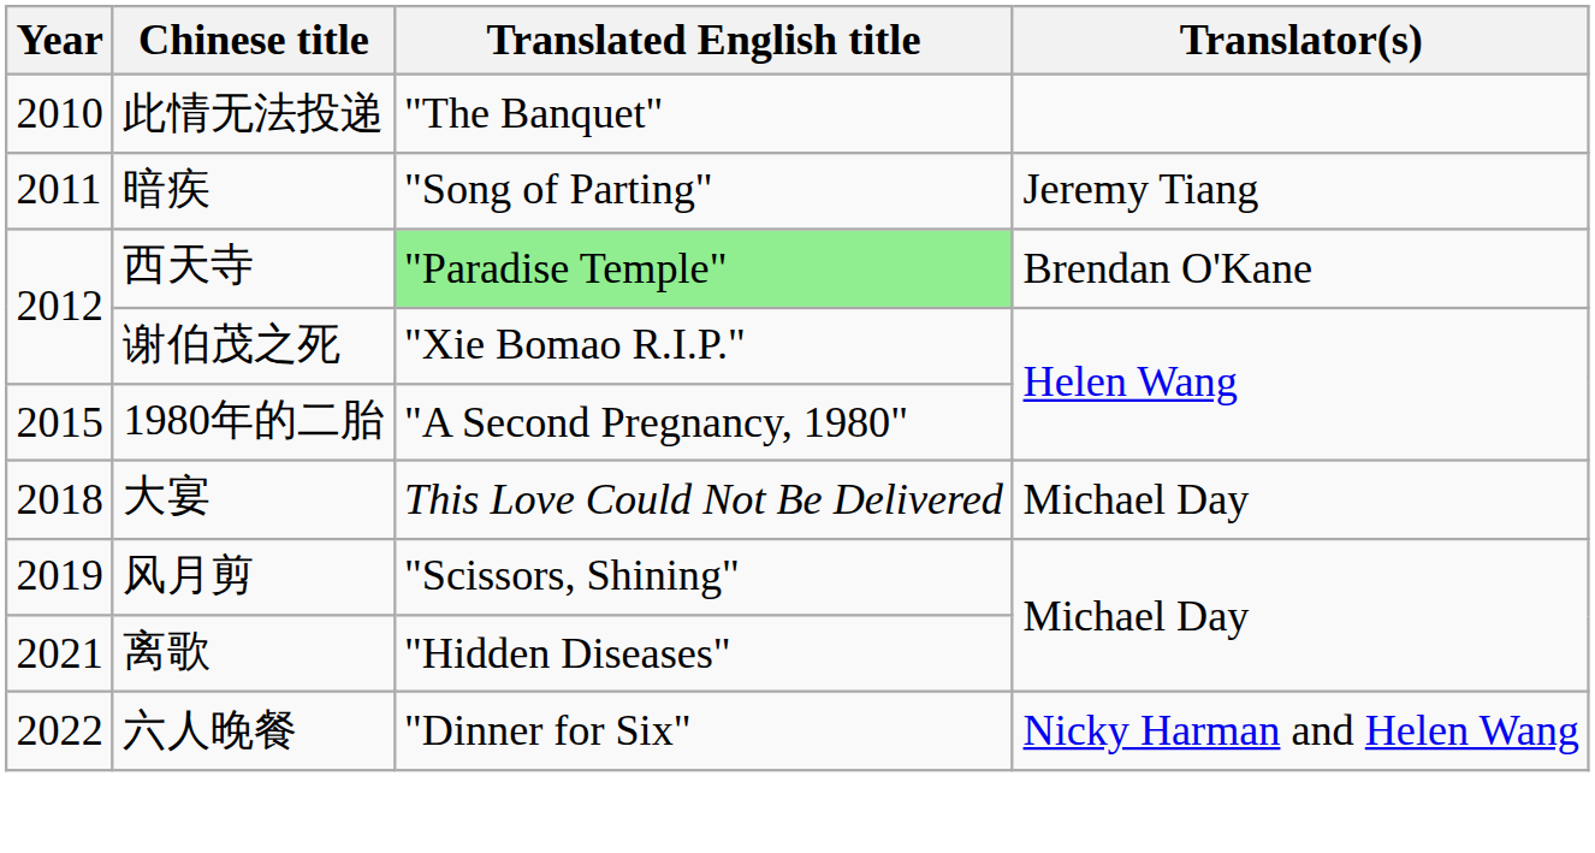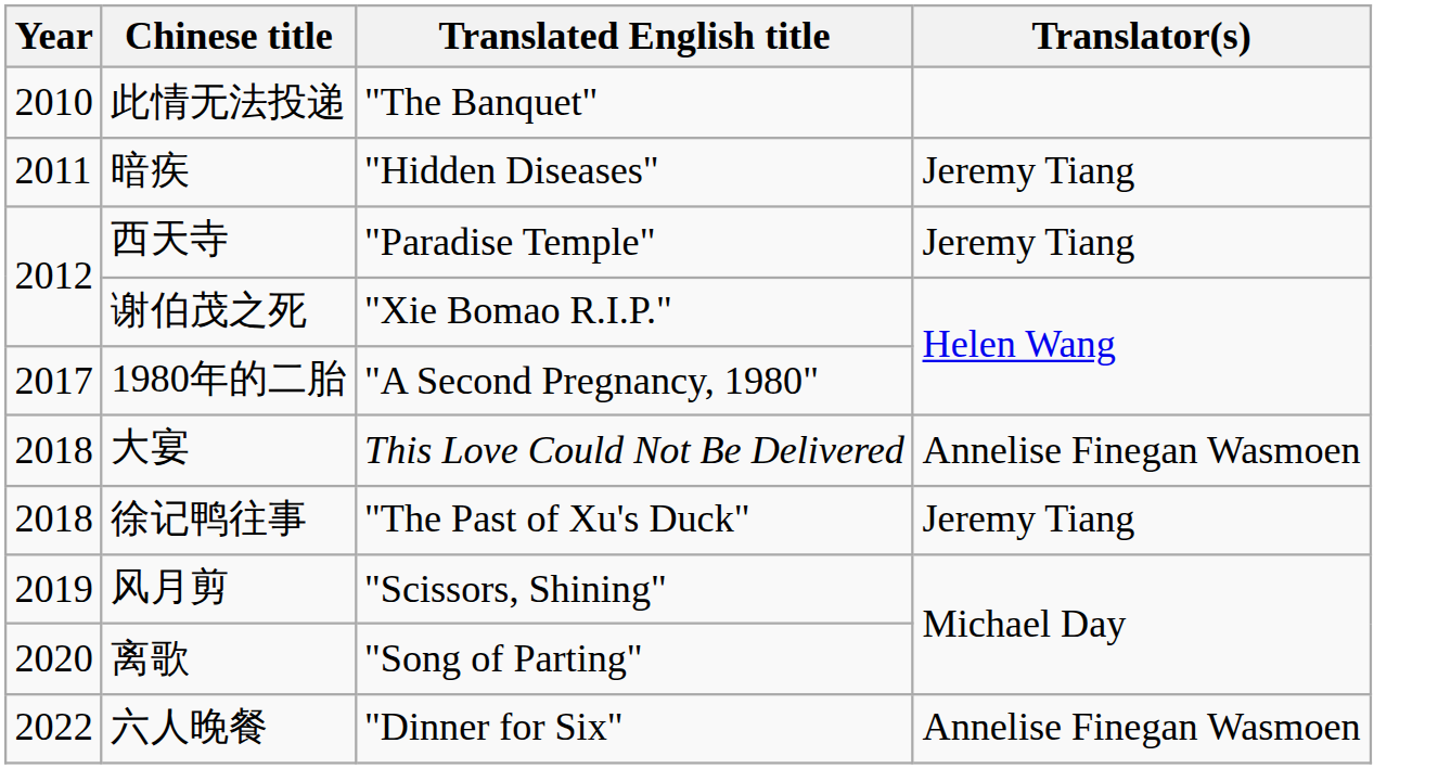暗疾 | Translated English title: "Song of Parting" -> "Hidden Diseases"
西天寺 | Translated English title: lightgreen background -> no background
西天寺 | Translator(s): Brendan O'Kane -> Jeremy Tiang
1980年的二胎 | Year: 2015 -> 2017
大宴 | Translator(s): Michael Day -> Annelise Finegan Wasmoen
+ row: 2018 | 徐记鸭往事 | "The Past of Xu's Duck" | Jeremy Tiang
离歌 | Year: 2021 -> 2020
离歌 | Translated English title: "Hidden Diseases" -> "Song of Parting"
六人晚餐 | Translator(s): Nicky Harman and Helen Wang -> Annelise Finegan Wasmoen
